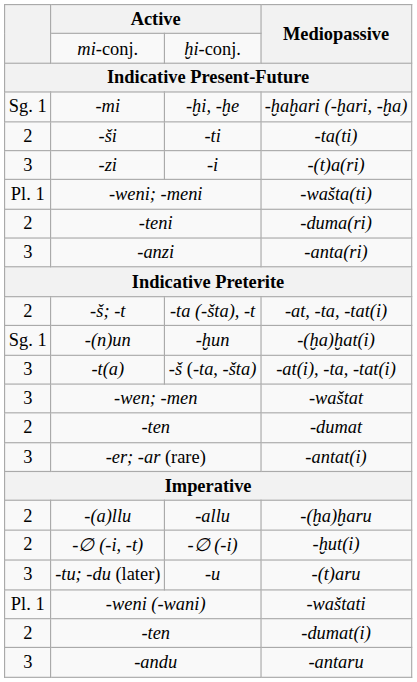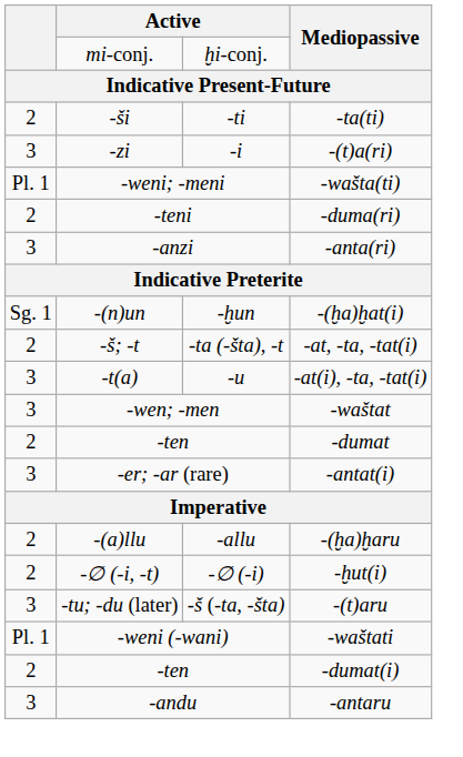- row: Sg. 1 | -mi | -ḫi, -ḫe | -ḫaḫari (-ḫari, -ḫa)
rows swapped: -(ḫa)ḫat(i) <-> -at, -ta, -tat(i)
-at(i), -ta, -tat(i) | column 3: -š (-ta, -šta) -> -u
-(t)aru | column 3: -u -> -š (-ta, -šta)
